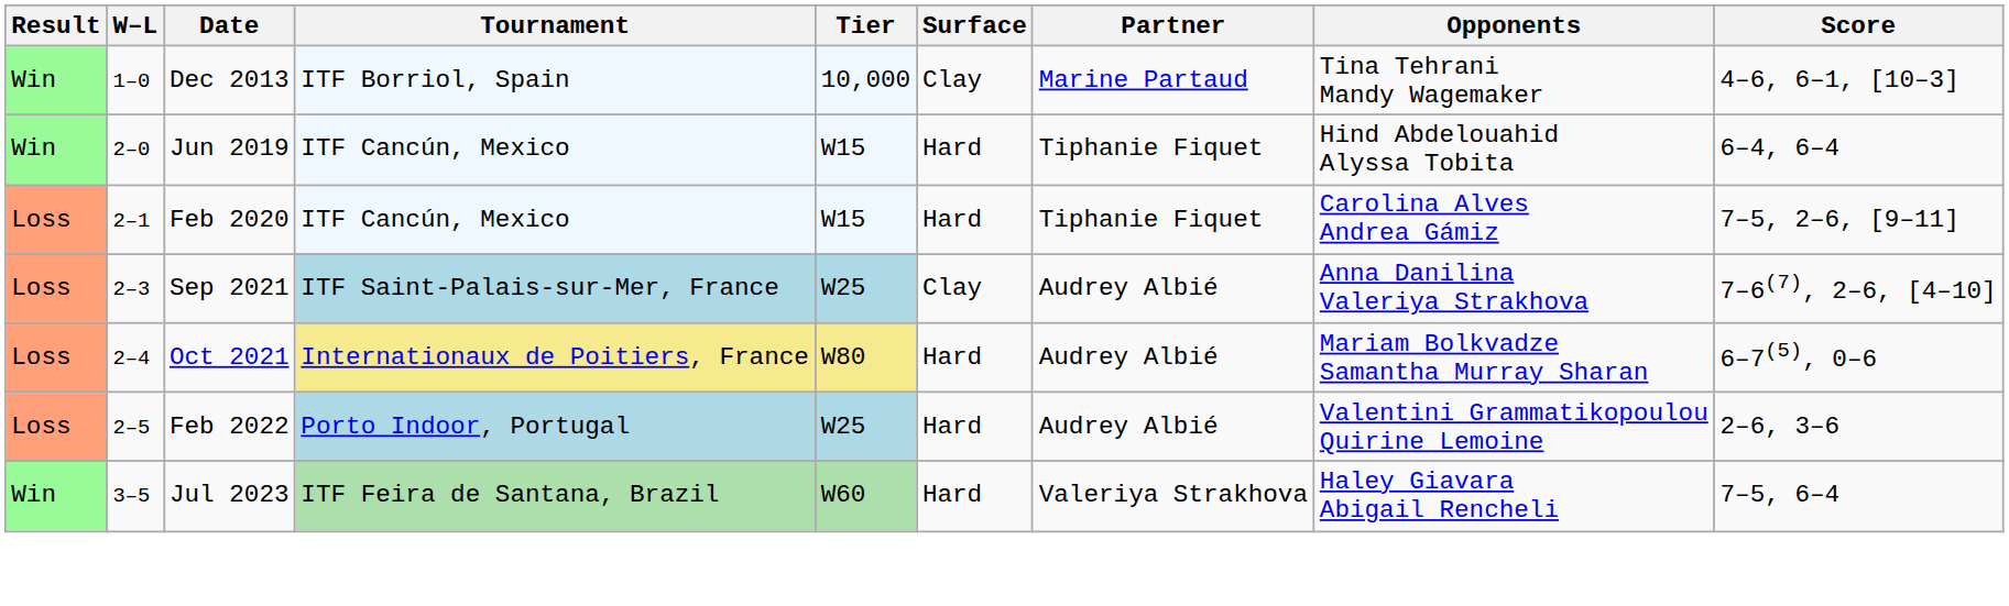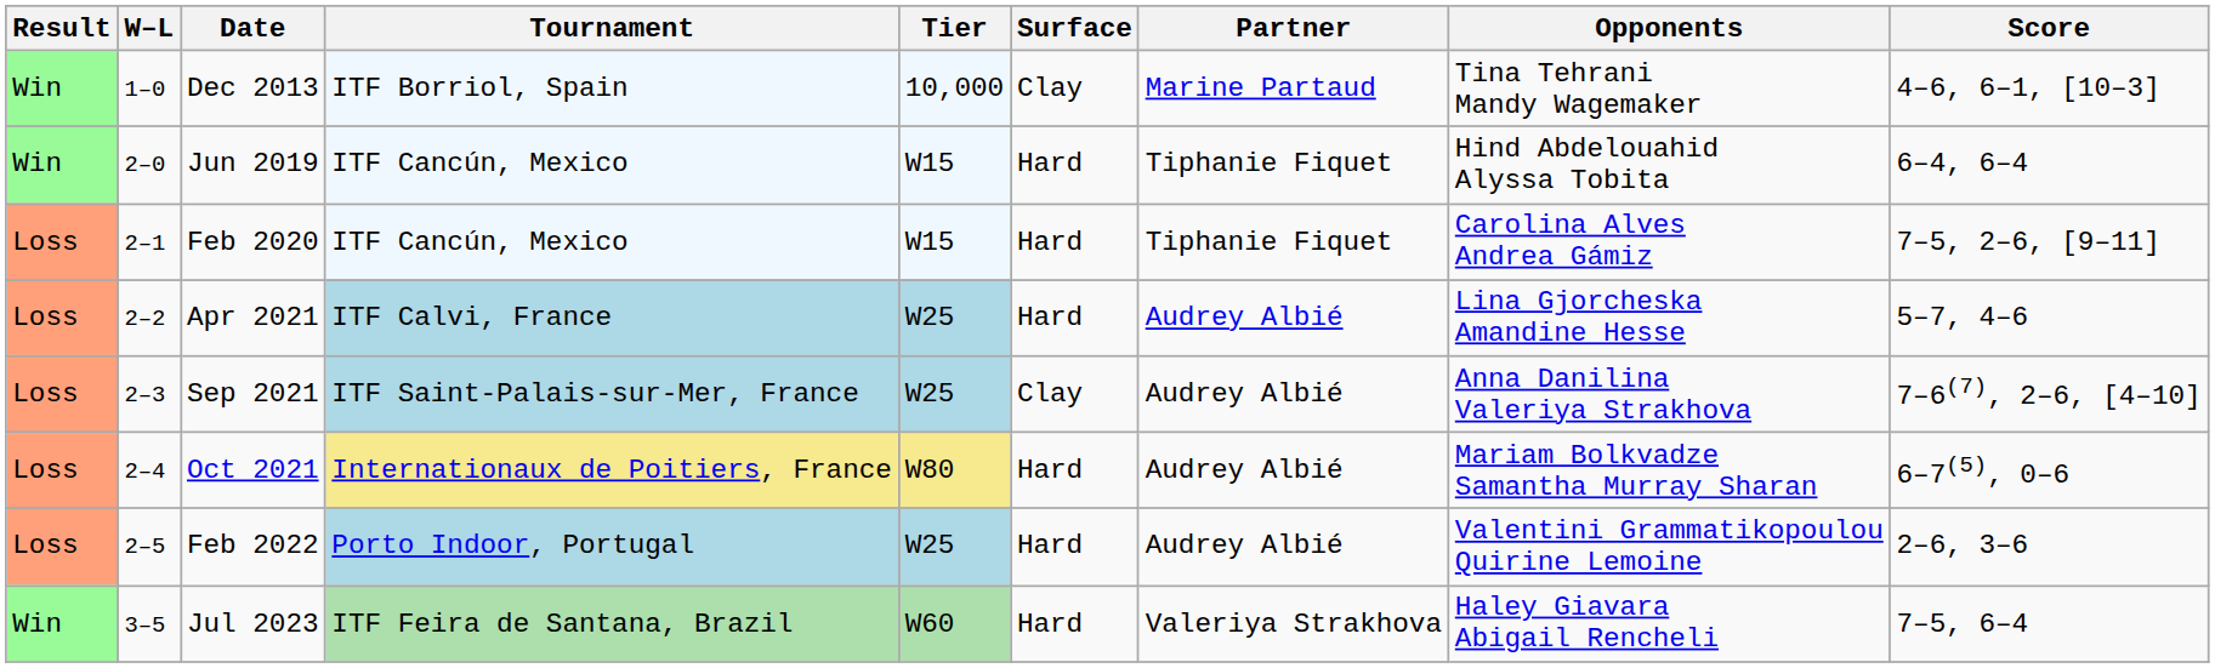+ row: Loss | 2–2 | Apr 2021 | ITF Calvi, France | W25 | Hard | Audrey Albié | Lina Gjorcheska Amandine Hesse | 5–7, 4–6
